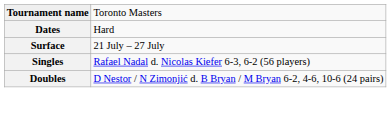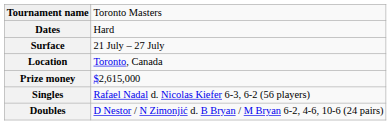+ row: Location | Toronto, Canada
+ row: Prize money | $2,615,000
